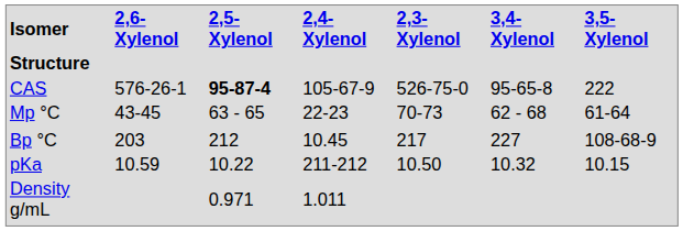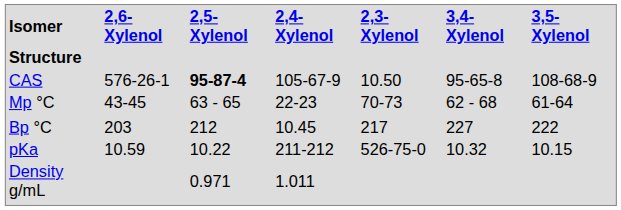CAS | 2,3-Xylenol: 526-75-0 -> 10.50
CAS | 3,5-Xylenol: 222 -> 108-68-9
Bp °C | 3,5-Xylenol: 108-68-9 -> 222
pKa | 2,3-Xylenol: 10.50 -> 526-75-0
